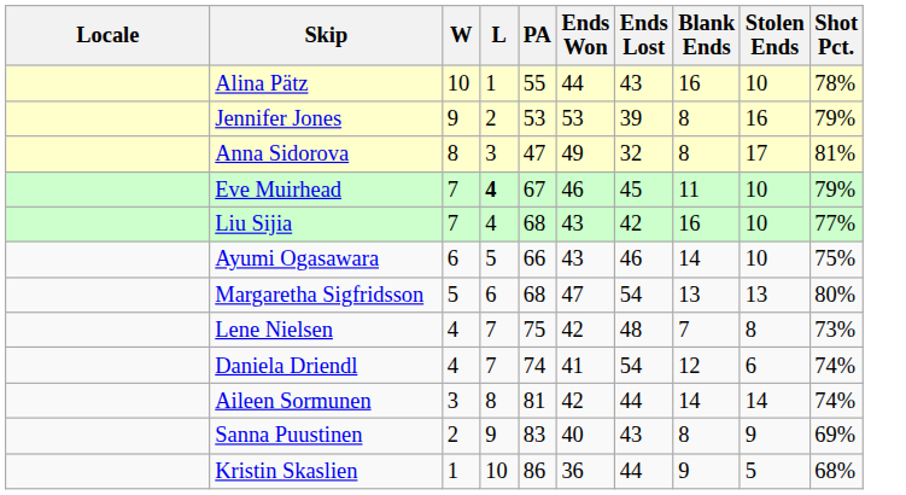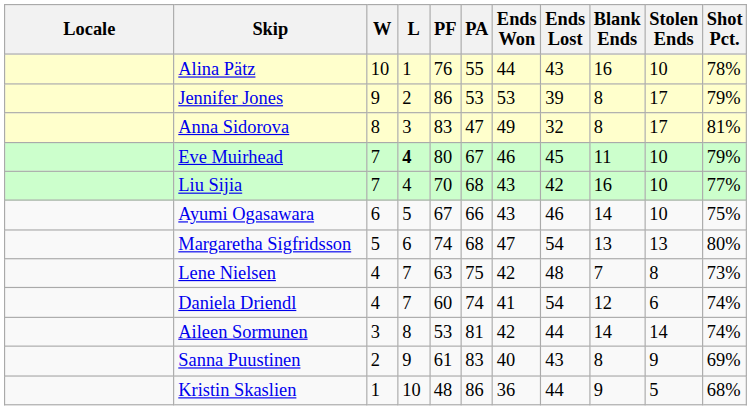+ column: PF | 76 | 86 | 83 | 80 | 70 | 67 | 74 | 63 | 60 | 53 | 61 | 48
Jennifer Jones | Stolen Ends: 16 -> 17
